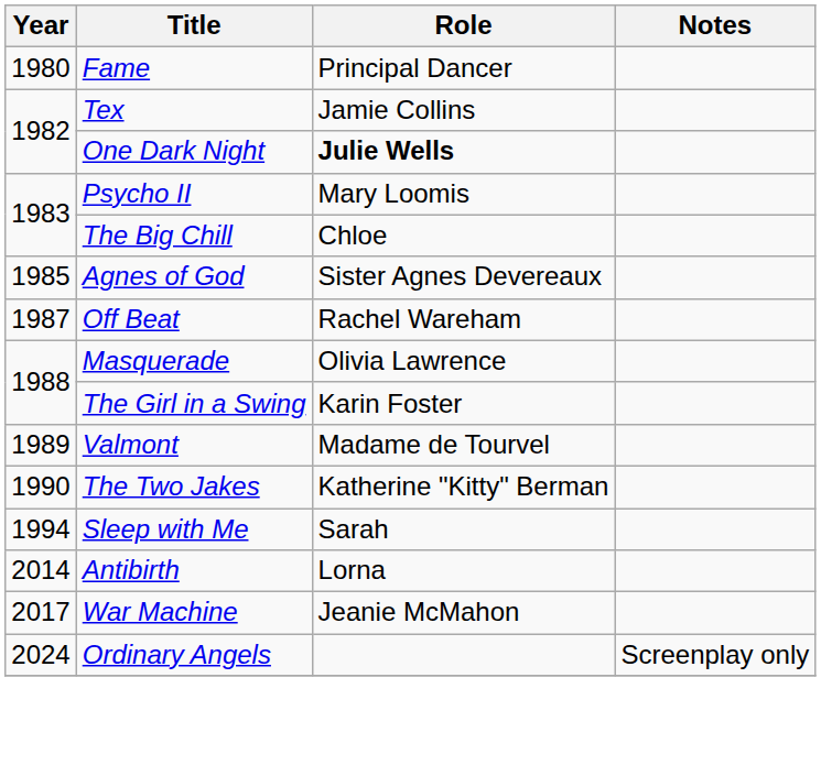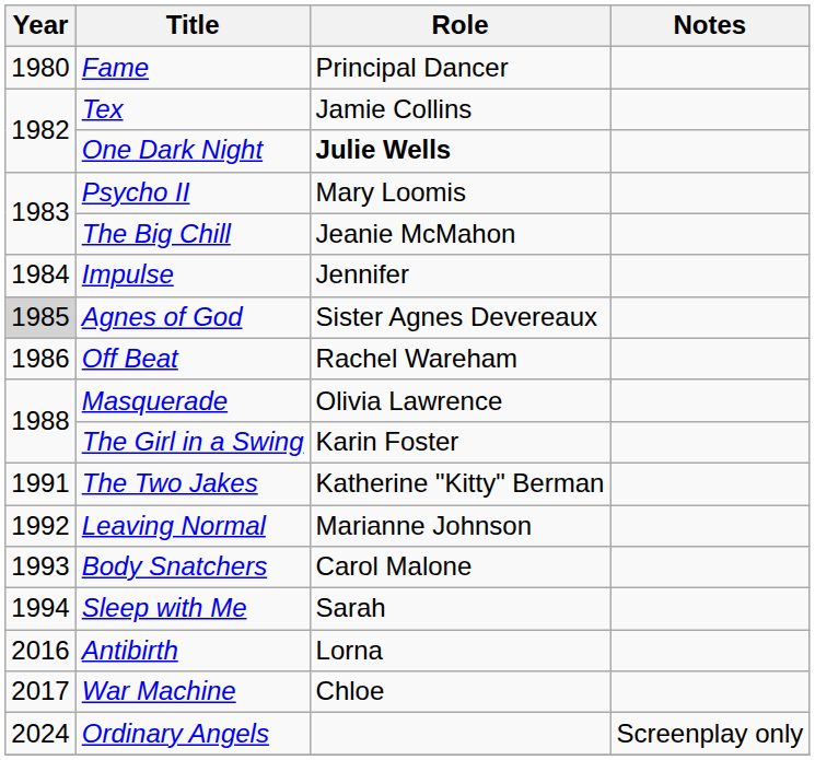The Big Chill | Role: Chloe -> Jeanie McMahon
+ row: 1984 | Impulse | Jennifer
Agnes of God | Year: no background -> lightgrey background
Off Beat | Year: 1987 -> 1986
- row: 1989 | Valmont | Madame de Tourvel
The Two Jakes | Year: 1990 -> 1991
+ row: 1992 | Leaving Normal | Marianne Johnson
+ row: 1993 | Body Snatchers | Carol Malone
Antibirth | Year: 2014 -> 2016
War Machine | Role: Jeanie McMahon -> Chloe
